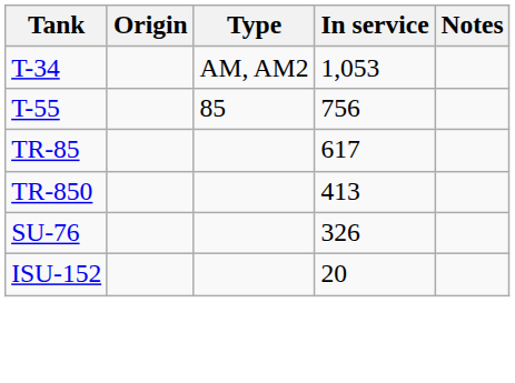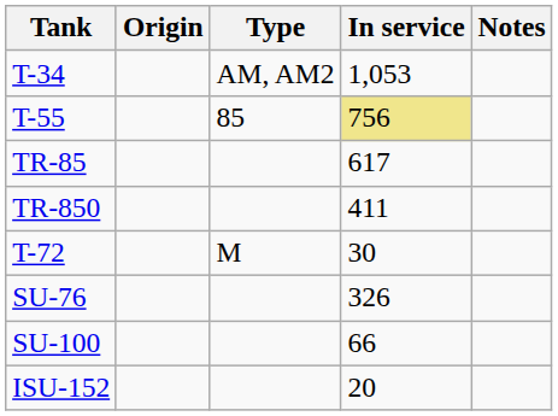T-55 | In service: no background -> khaki background
TR-850 | In service: 413 -> 411
+ row: T-72 | M | 30
+ row: SU-100 | 66
